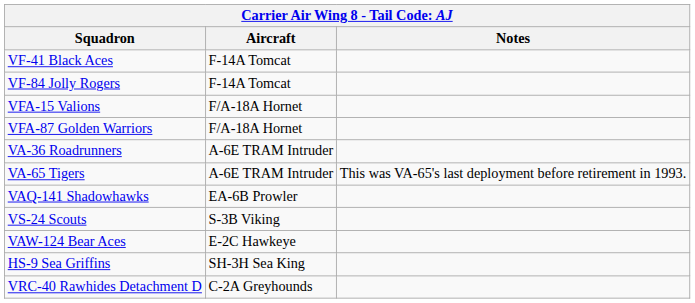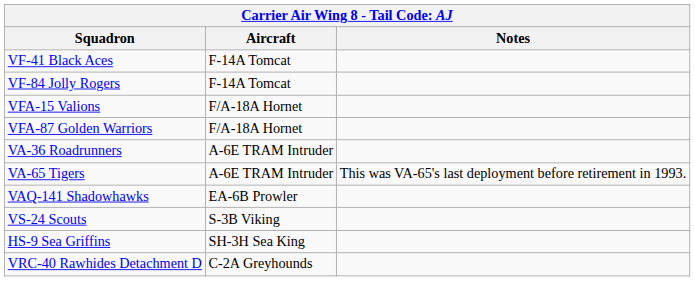- row: VAW-124 Bear Aces | E-2C Hawkeye
